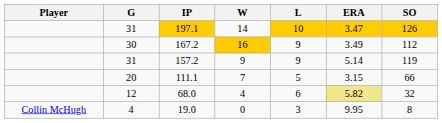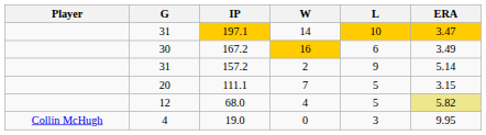- column: SO | 126 | 112 | 119 | 66 | 32 | 8
167.2 | L: 9 -> 6
157.2 | W: 9 -> 2
68.0 | L: 6 -> 5
